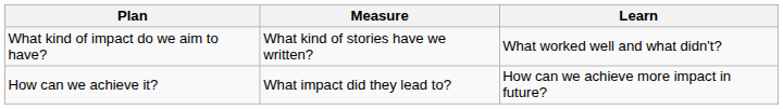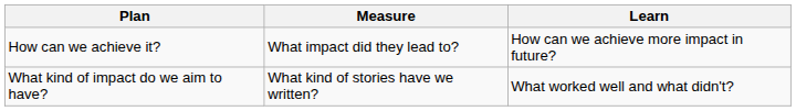rows swapped: What kind of impact do we aim to have? <-> How can we achieve it?
